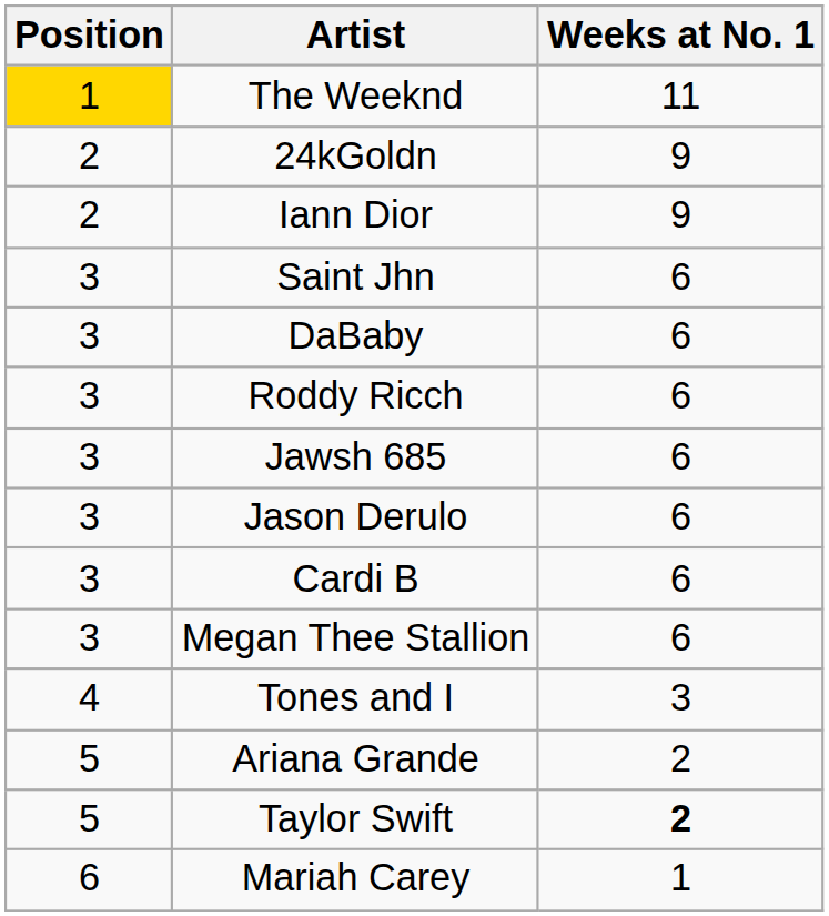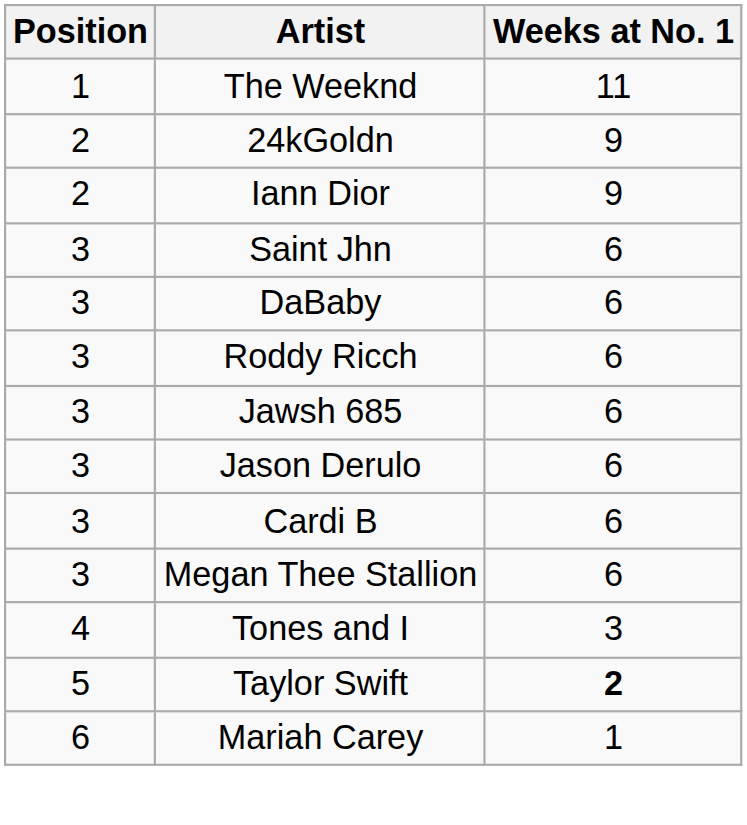The Weeknd | Position: gold background -> no background
- row: 5 | Ariana Grande | 2
